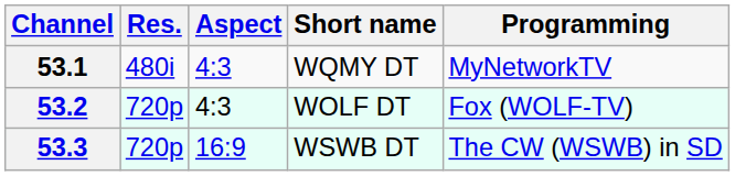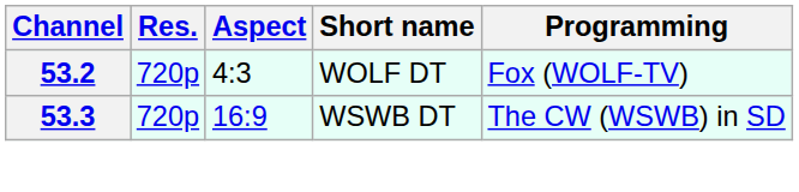- row: 53.1 | 480i | 4:3 | WQMY DT | MyNetworkTV
